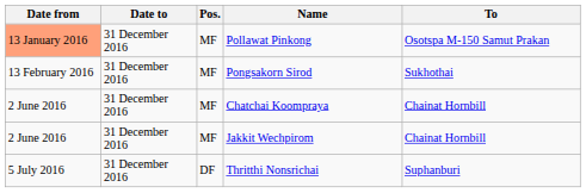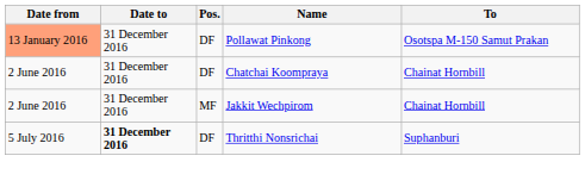Pollawat Pinkong | Pos.: MF -> DF
- row: 13 February 2016 | 31 December 2016 | MF | Pongsakorn Sirod | Sukhothai
Chatchai Koompraya | Pos.: MF -> DF
Thritthi Nonsrichai | Date to: normal -> bold
